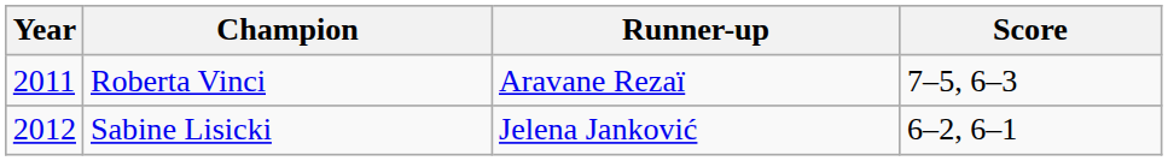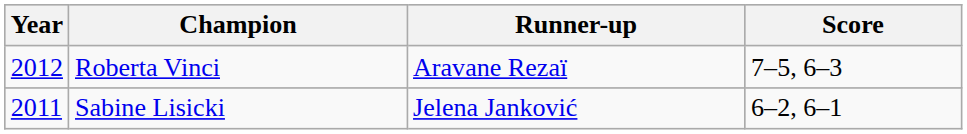Roberta Vinci | Year: 2011 -> 2012
Sabine Lisicki | Year: 2012 -> 2011
